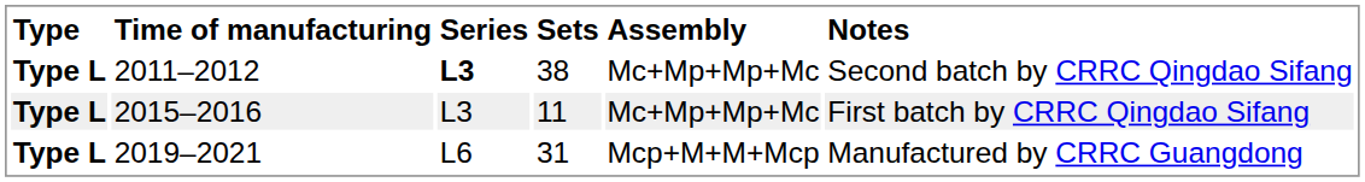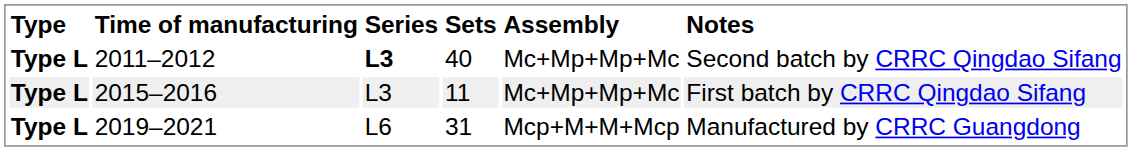2011–2012 | Sets: 38 -> 40
